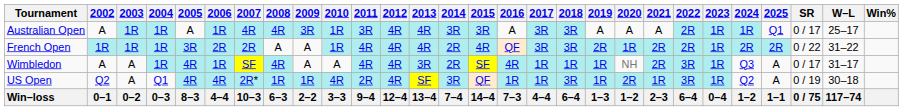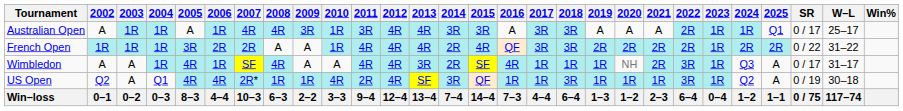French Open | 2020: 1R -> 2R
US Open | 2020: 2R -> 1R
